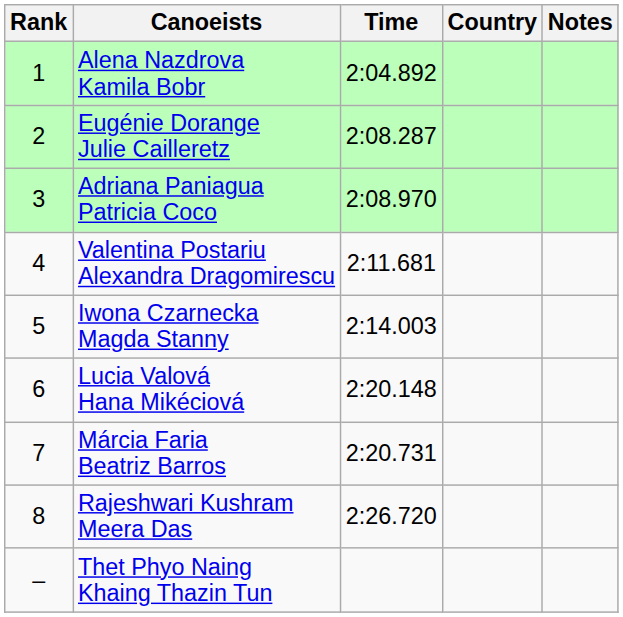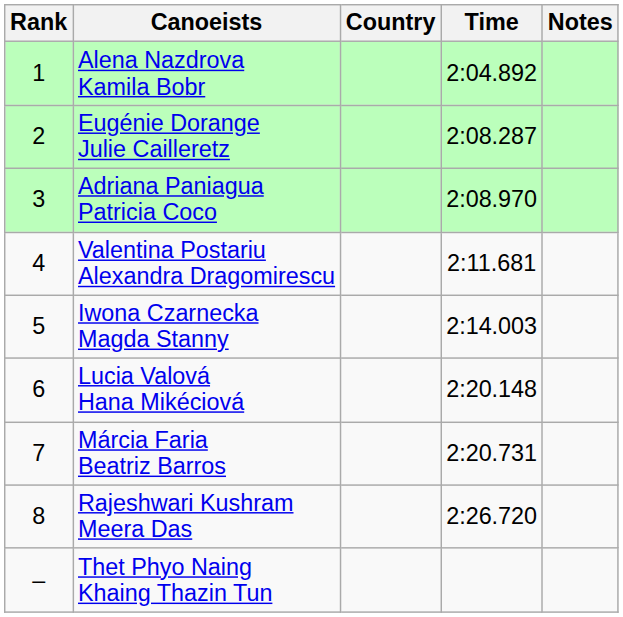columns swapped: Country <-> Time
